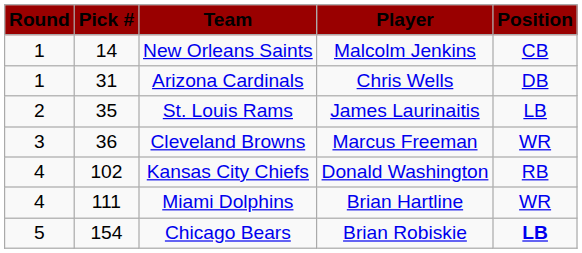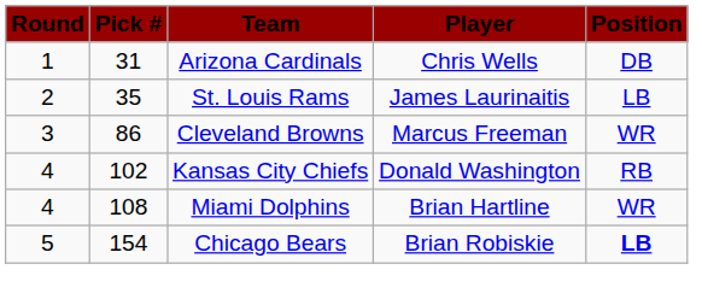- row: 1 | 14 | New Orleans Saints | Malcolm Jenkins | CB
Cleveland Browns | Pick #: 36 -> 86
Miami Dolphins | Pick #: 111 -> 108
